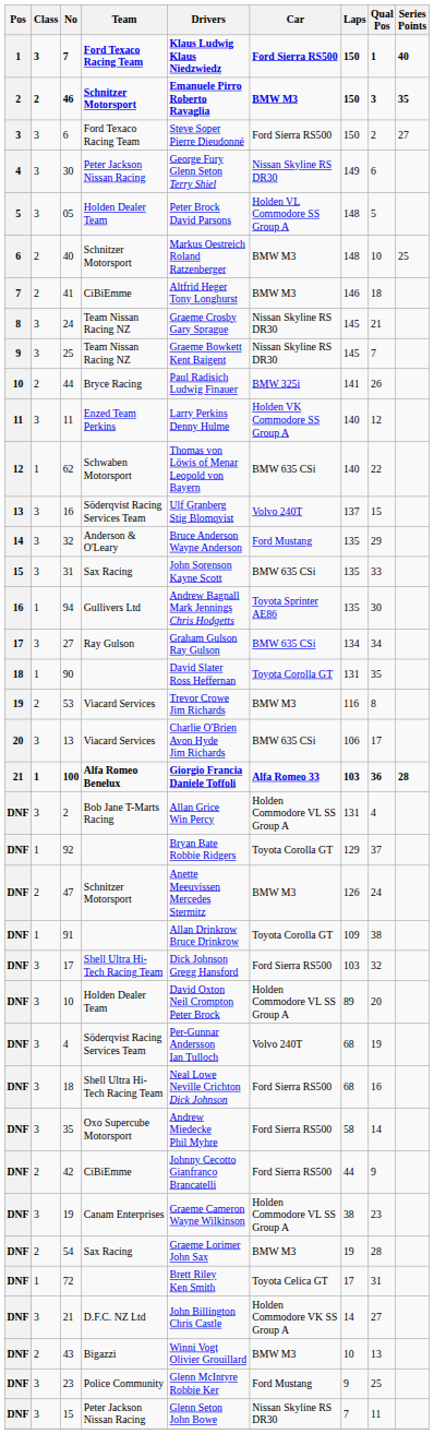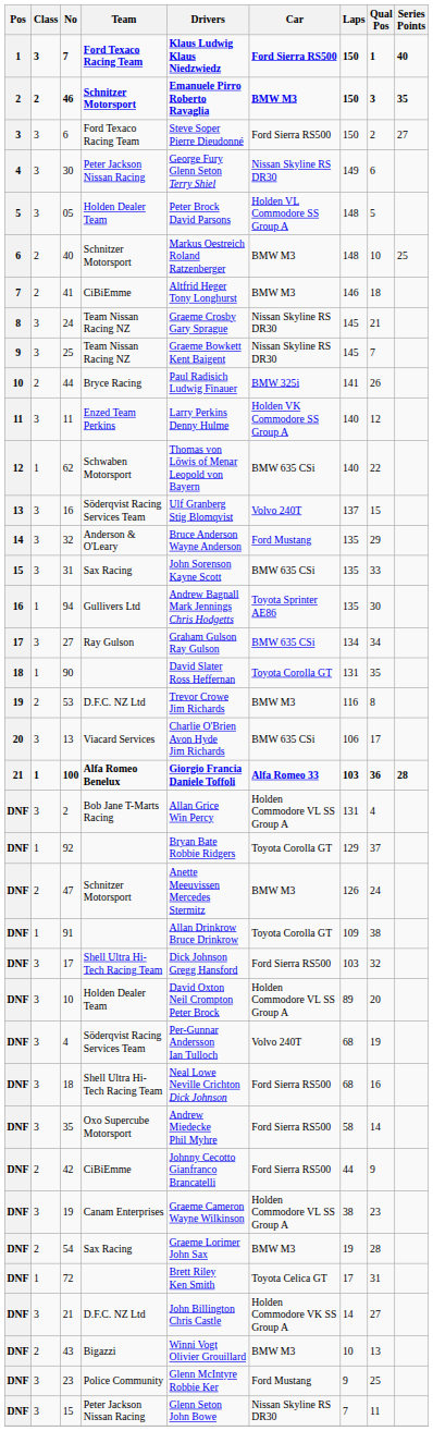53 | Team: Viacard Services -> D.F.C. NZ Ltd
